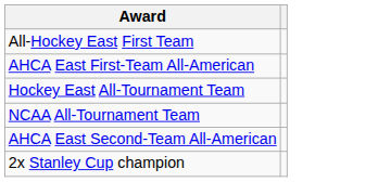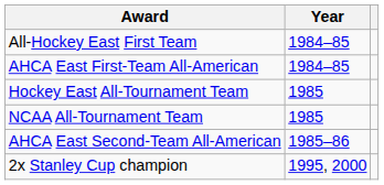+ column: Year | 1984–85 | 1984–85 | 1985 | 1985 | 1985–86 | 1995, 2000
